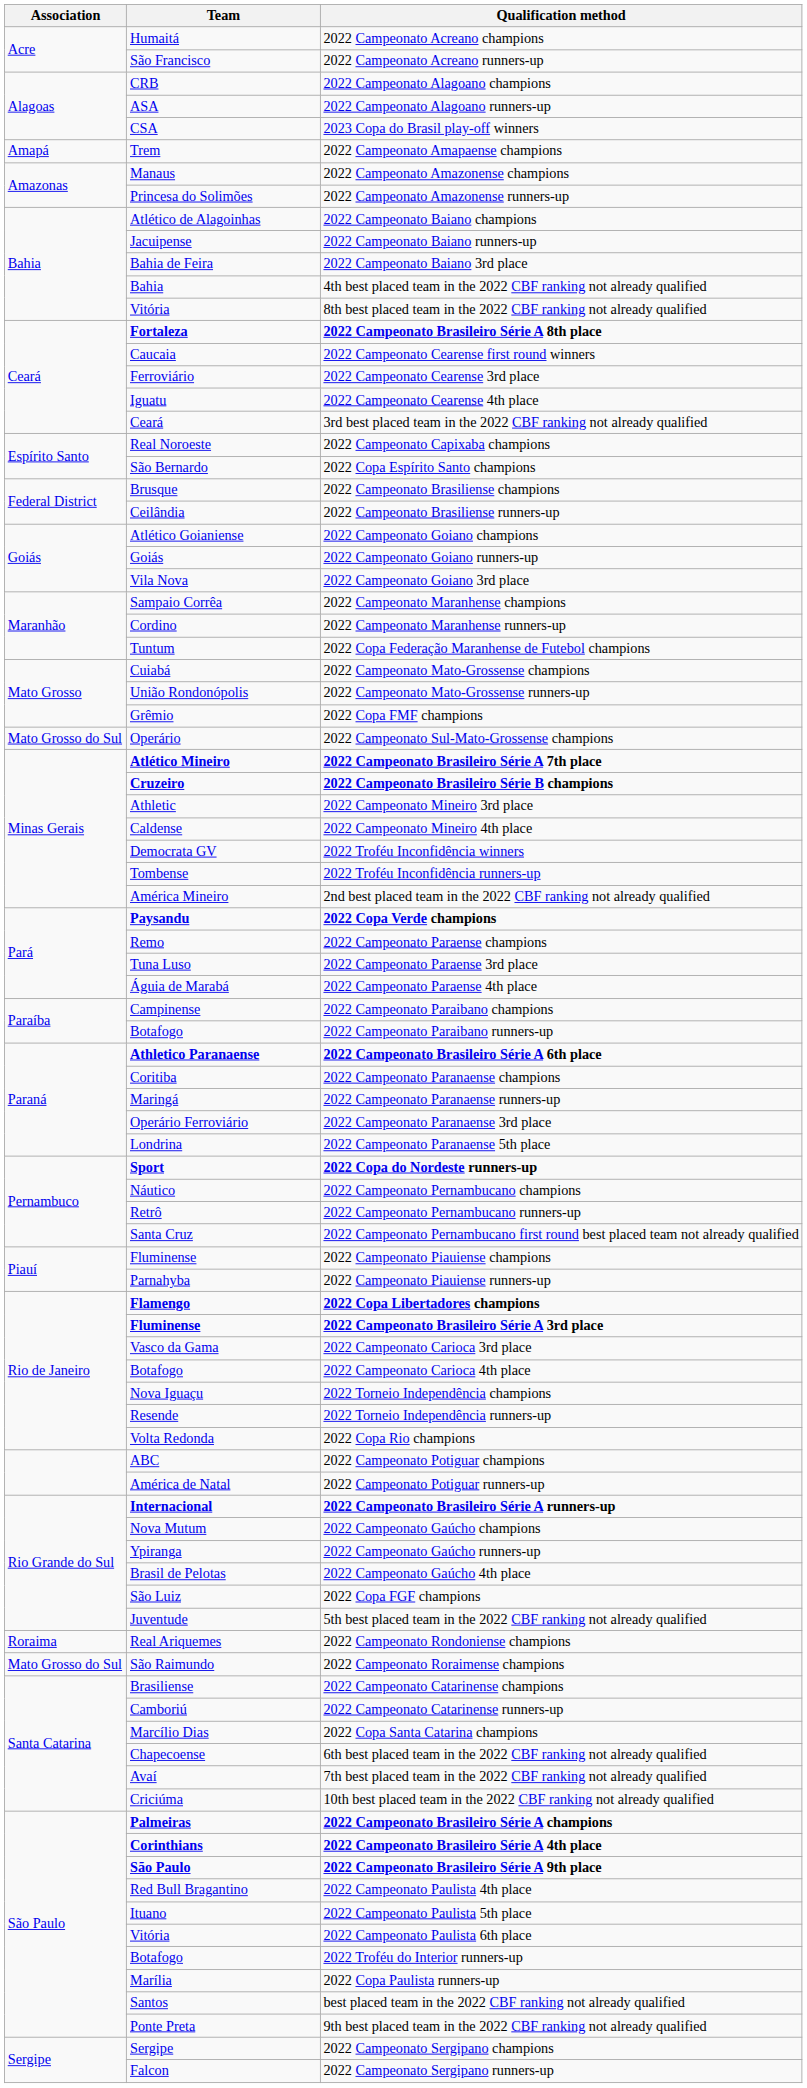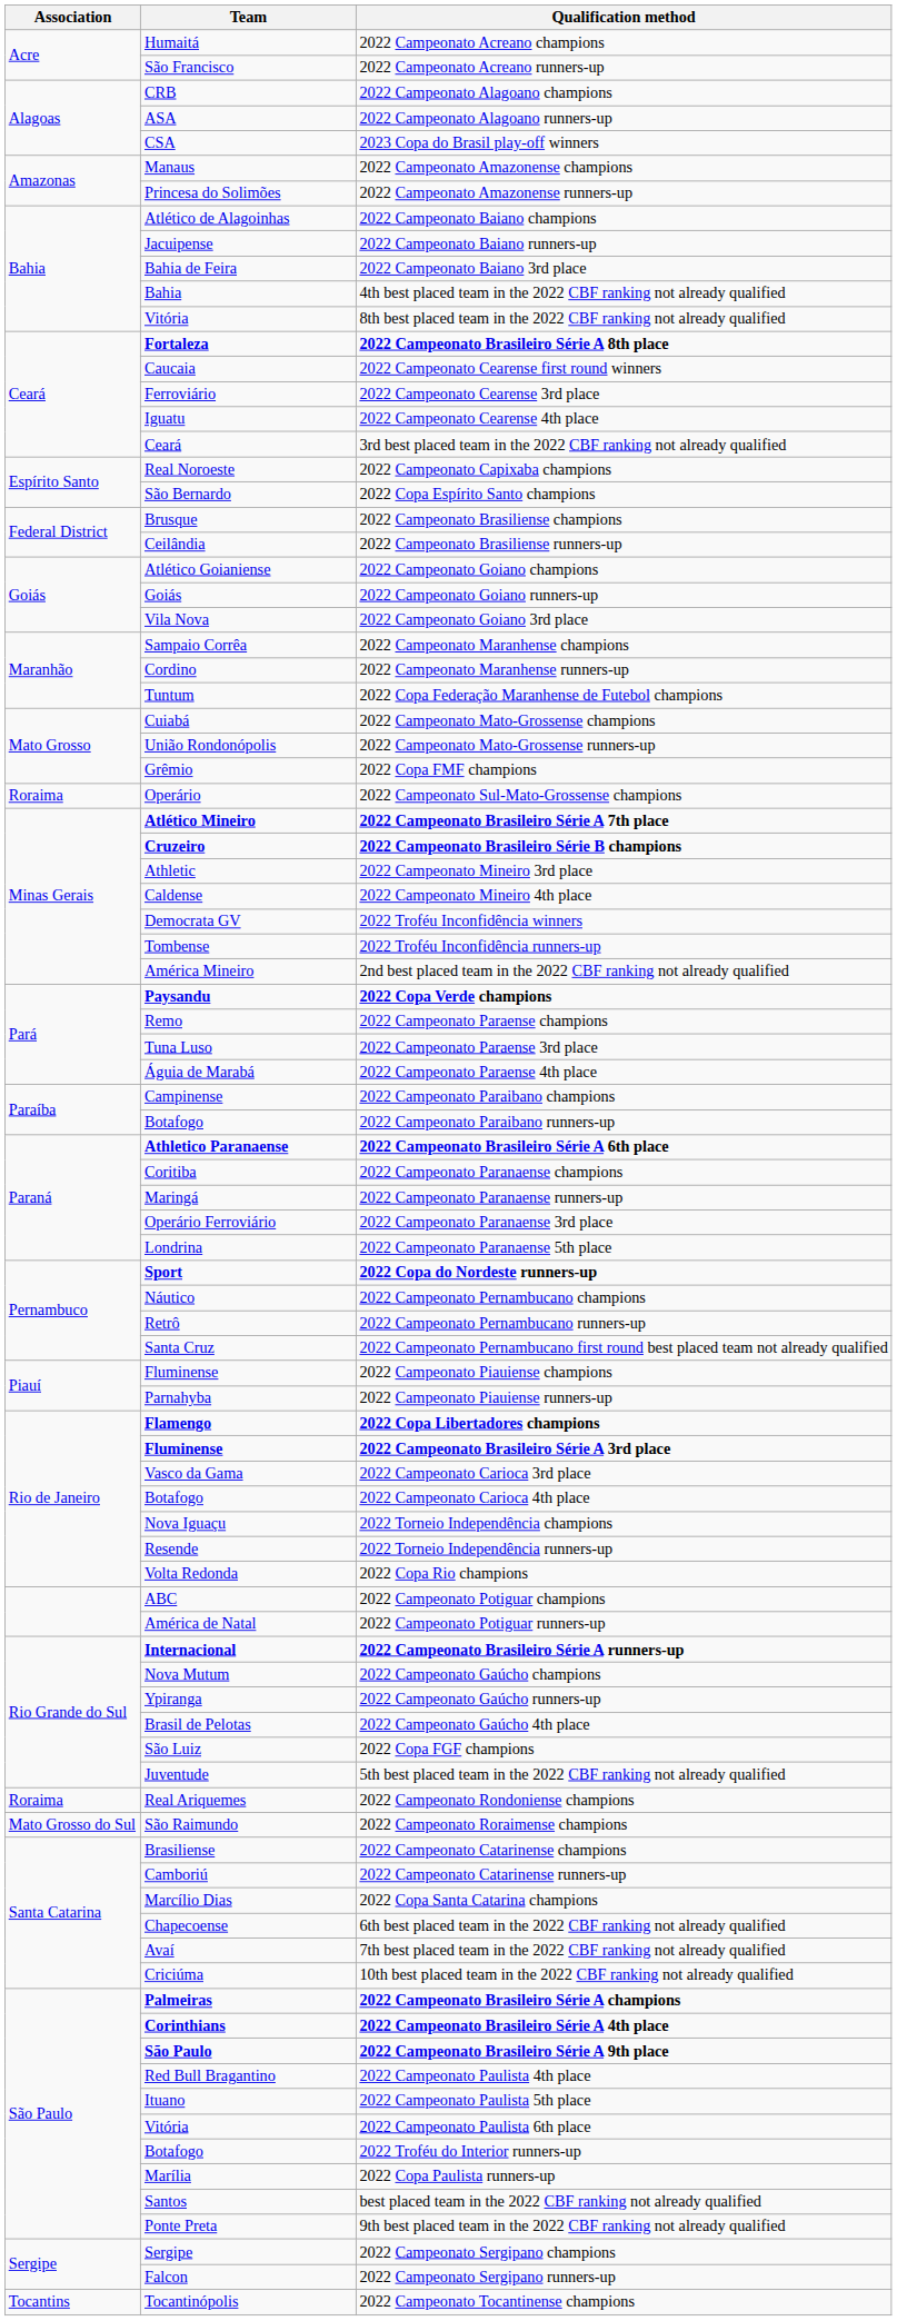- row: Amapá | Trem | 2022 Campeonato Amapaense champions
2022 Campeonato Sul-Mato-Grossense champions | Association: Mato Grosso do Sul -> Roraima
+ row: Tocantins | Tocantinópolis | 2022 Campeonato Tocantinense champions
